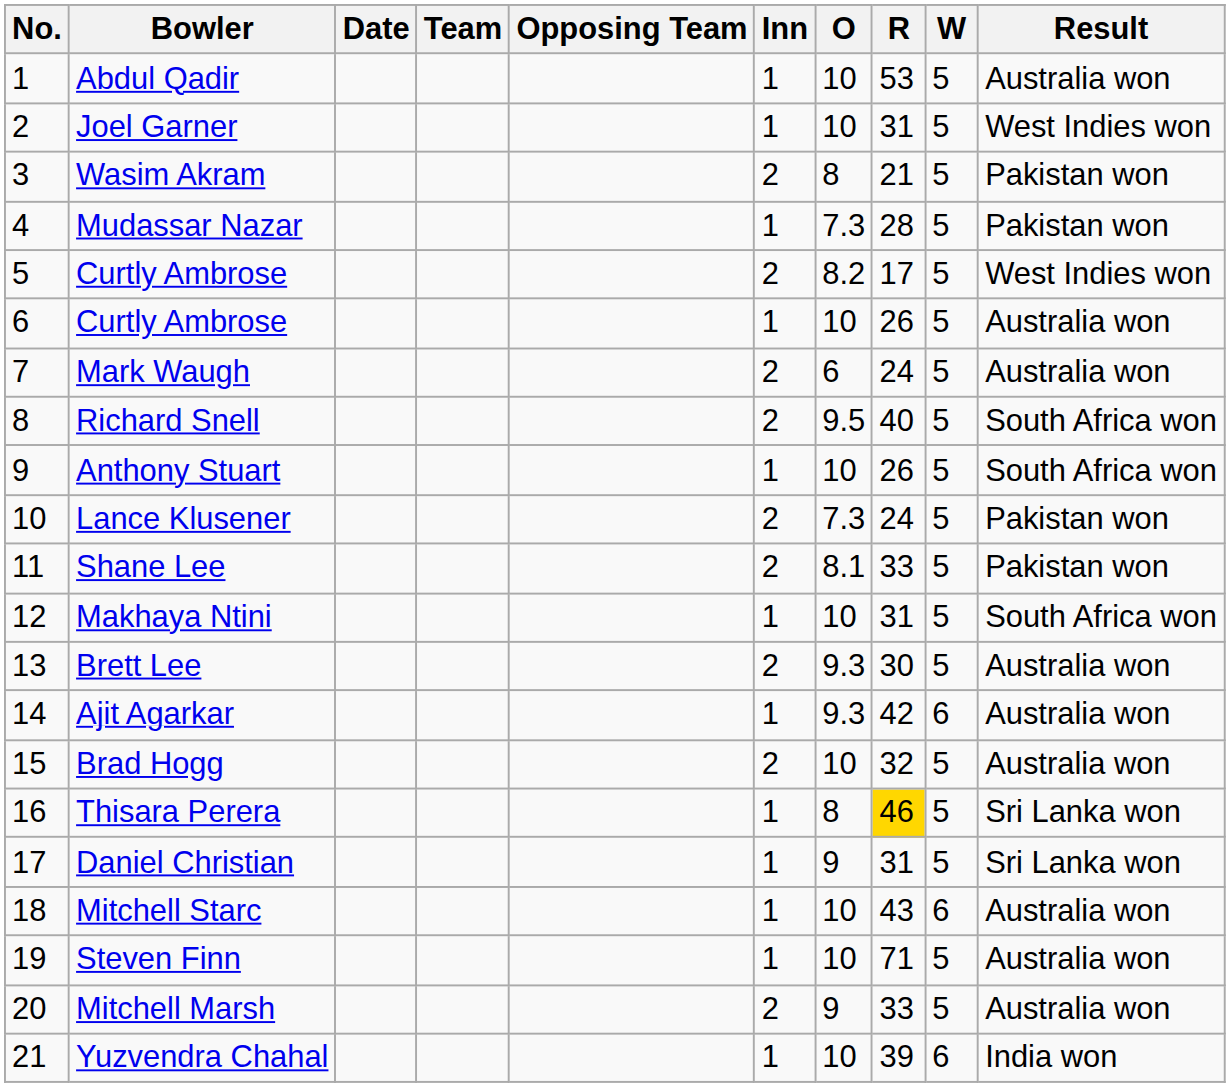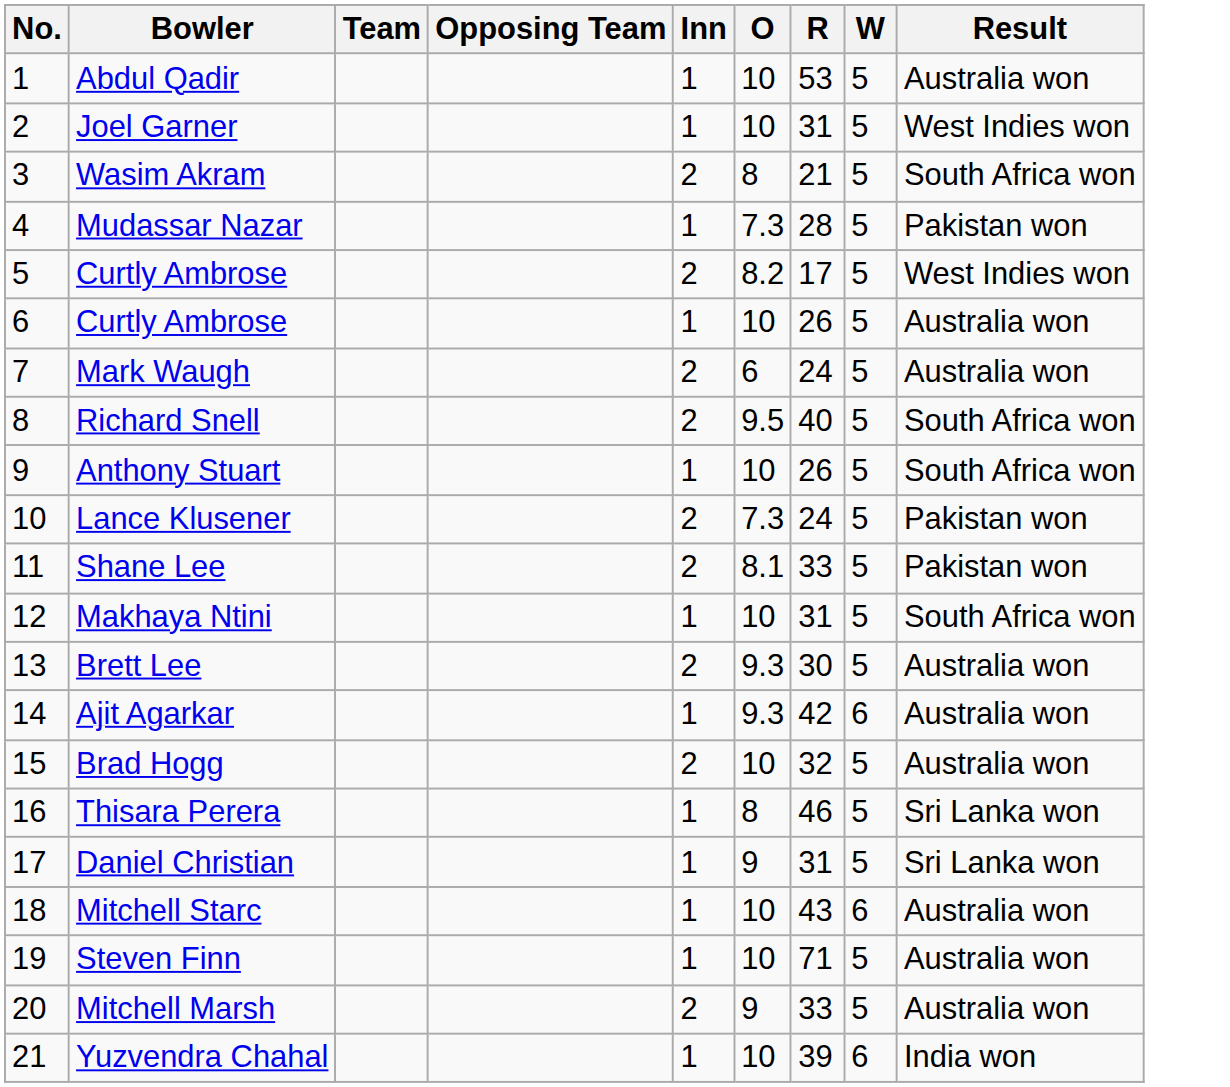- column: Date
Wasim Akram | Result: Pakistan won -> South Africa won
Thisara Perera | R: gold background -> no background
